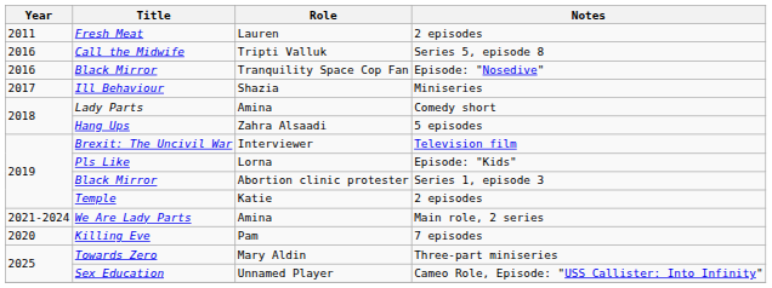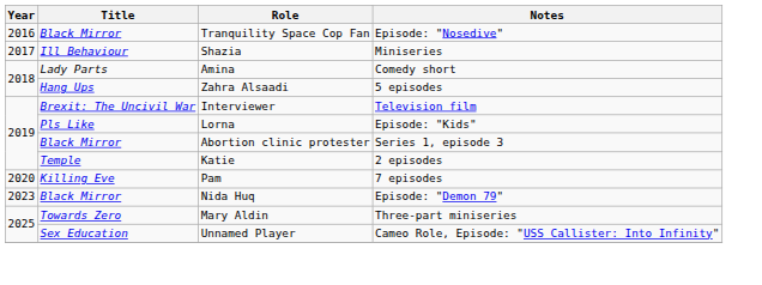- row: 2011 | Fresh Meat | Lauren | 2 episodes
- row: 2016 | Call the Midwife | Tripti Valluk | Series 5, episode 8
- row: 2021-2024 | We Are Lady Parts | Amina | Main role, 2 series
+ row: 2023 | Black Mirror | Nida Huq | Episode: "Demon 79"
